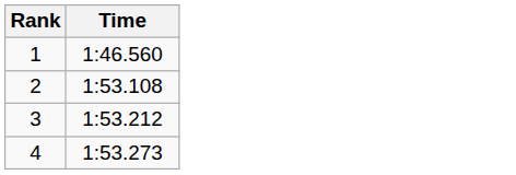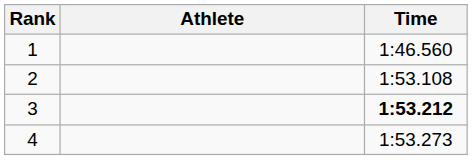+ column: Athlete
3 | Time: normal -> bold
